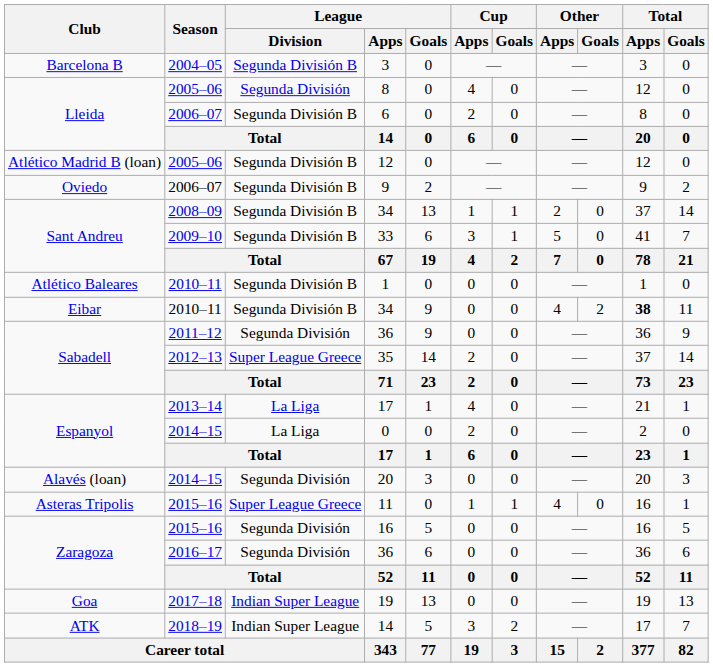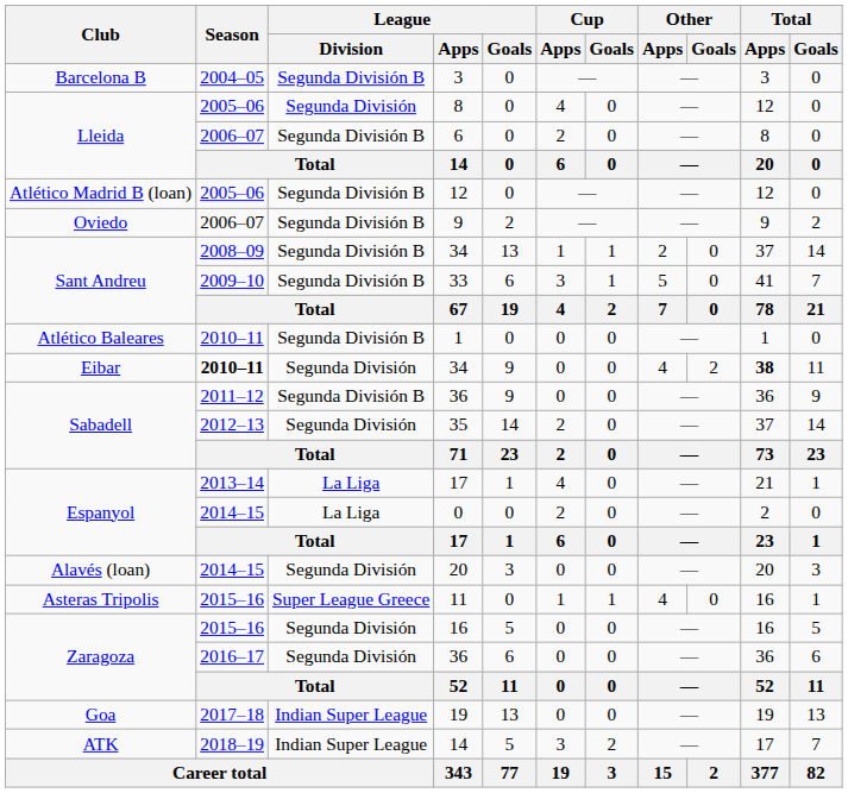Eibar / 34 | Season: normal -> bold
Eibar / 34 | League / Division: Segunda División B -> Segunda División
Sabadell / 36 | League / Division: Segunda División -> Segunda División B
35 | League / Division: Super League Greece -> Segunda División
